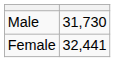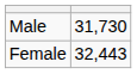Female | column 2: 32,441 -> 32,443
